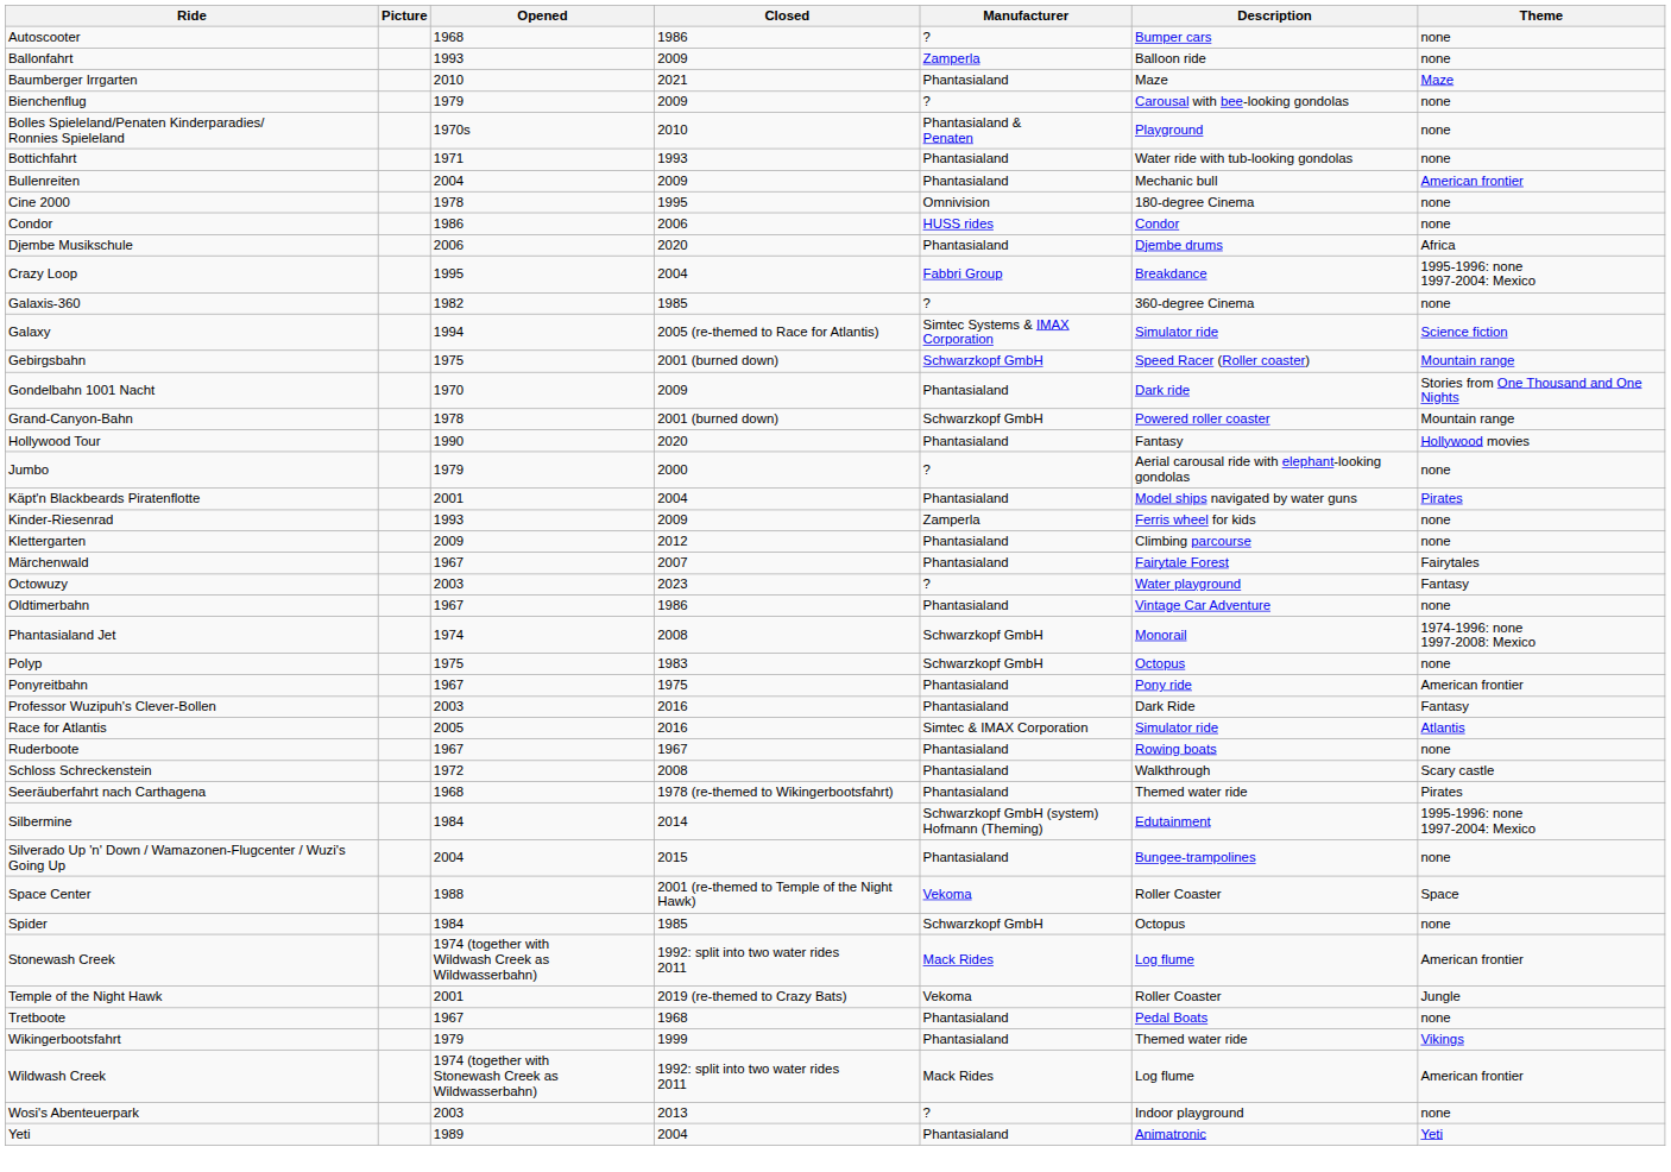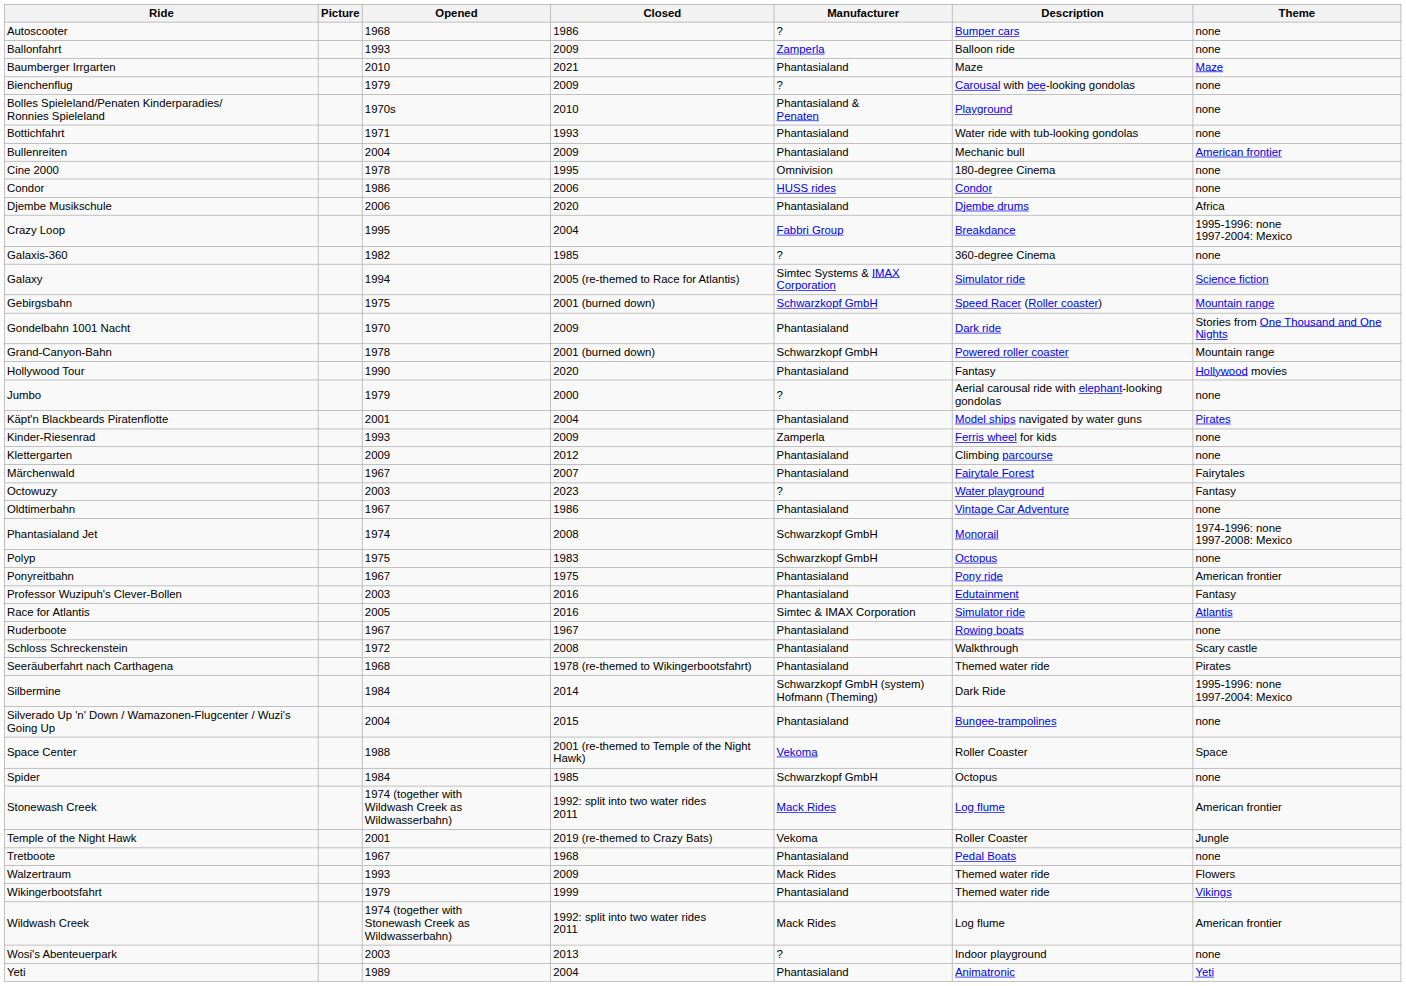Professor Wuzipuh's Clever-Bollen | Description: Dark Ride -> Edutainment
Silbermine | Description: Edutainment -> Dark Ride
+ row: Walzertraum | 1993 | 2009 | Mack Rides | Themed water ride | Flowers
